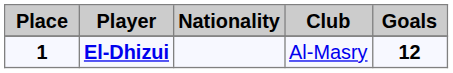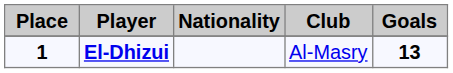El-Dhizui | Goals: 12 -> 13
